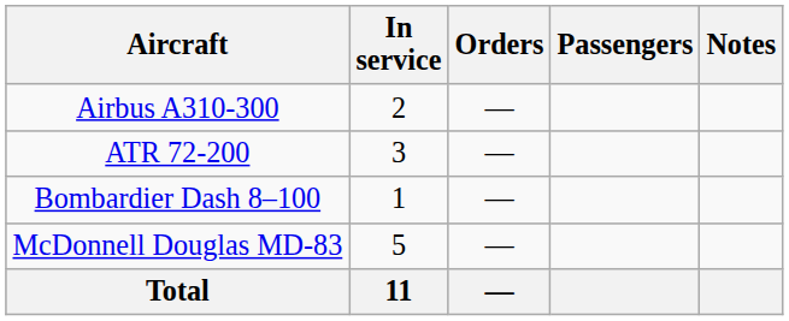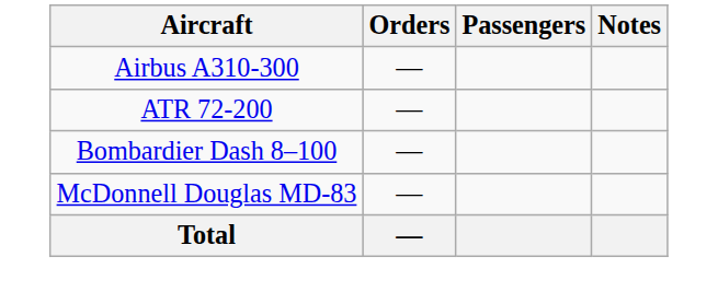- column: In service | 2 | 3 | 1 | 5 | 11
